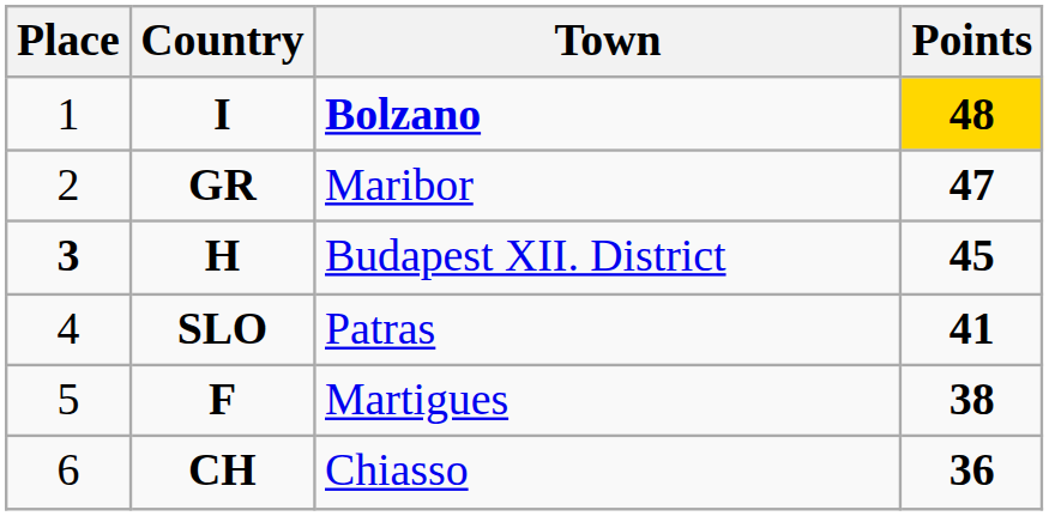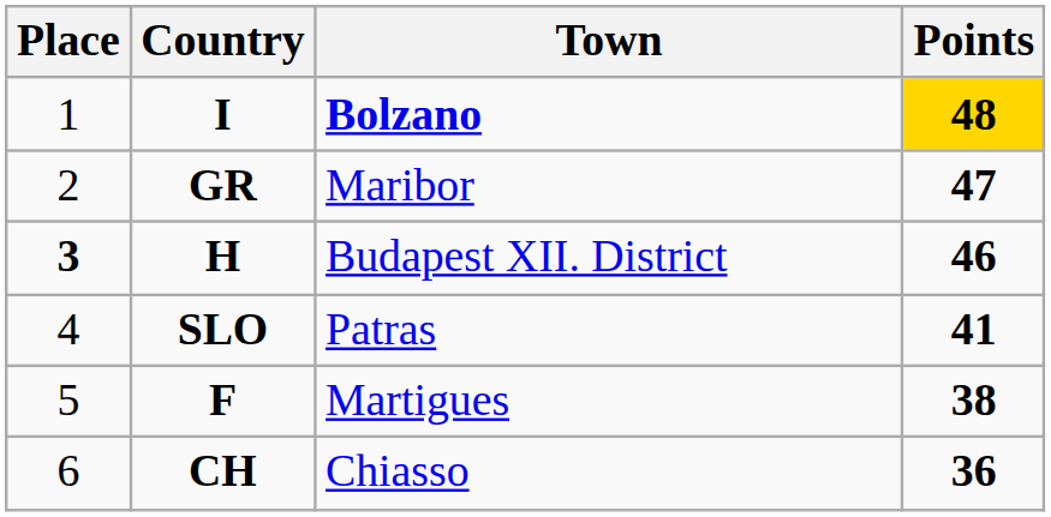H | Points: 45 -> 46
